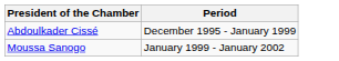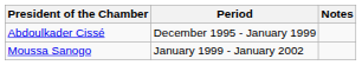+ column: Notes
